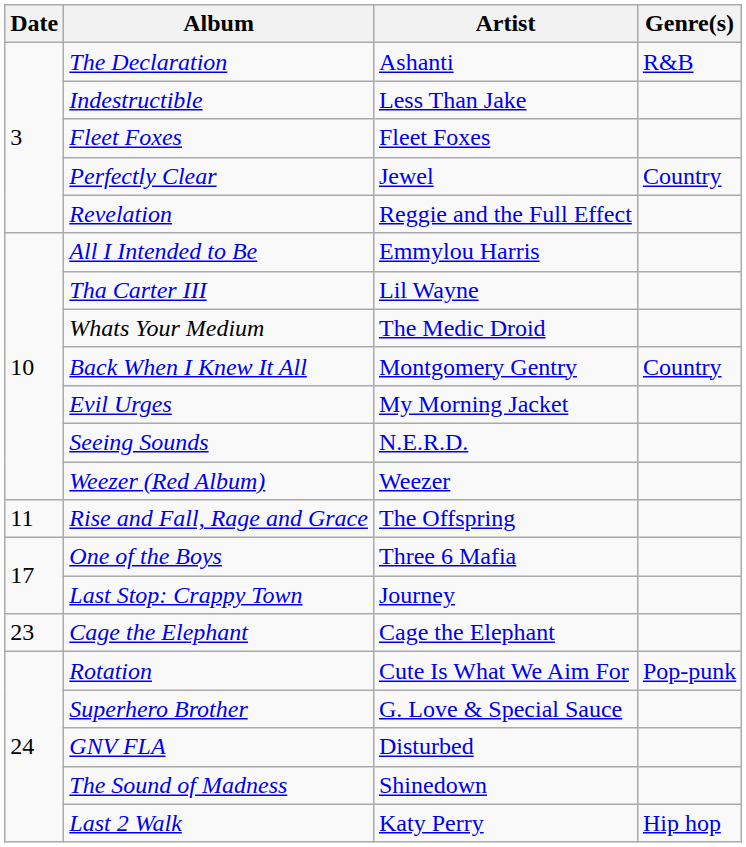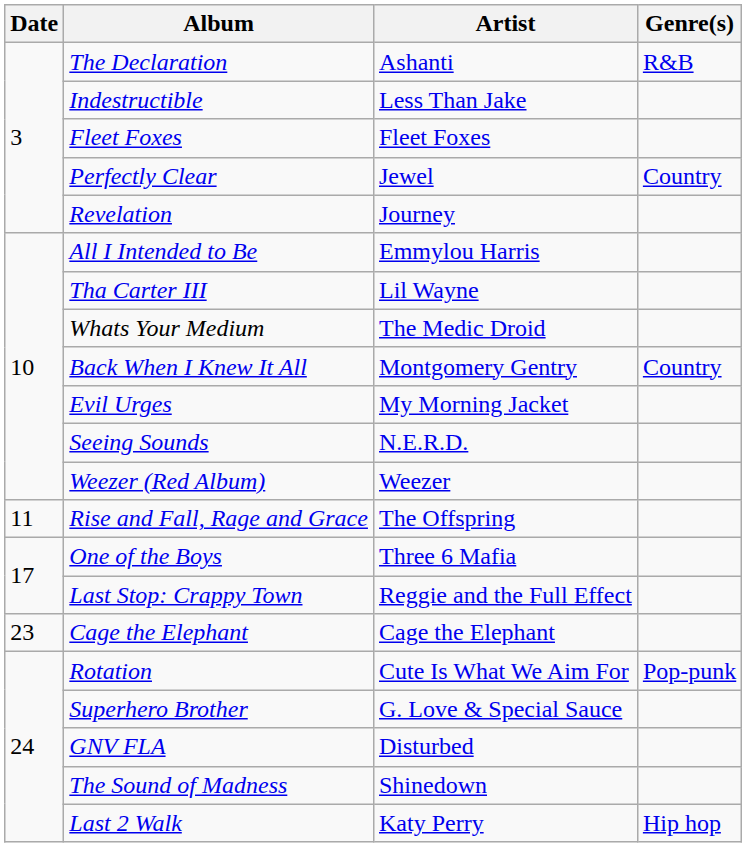Revelation | Artist: Reggie and the Full Effect -> Journey
Last Stop: Crappy Town | Artist: Journey -> Reggie and the Full Effect
